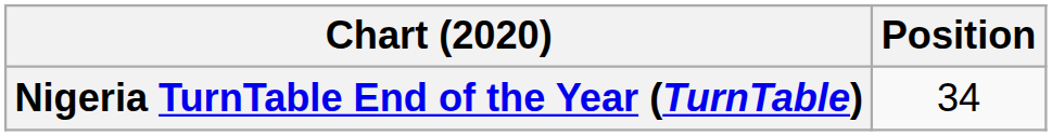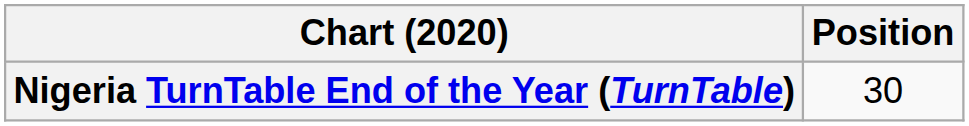Nigeria TurnTable End of the Year (TurnTable) | Position: 34 -> 30
